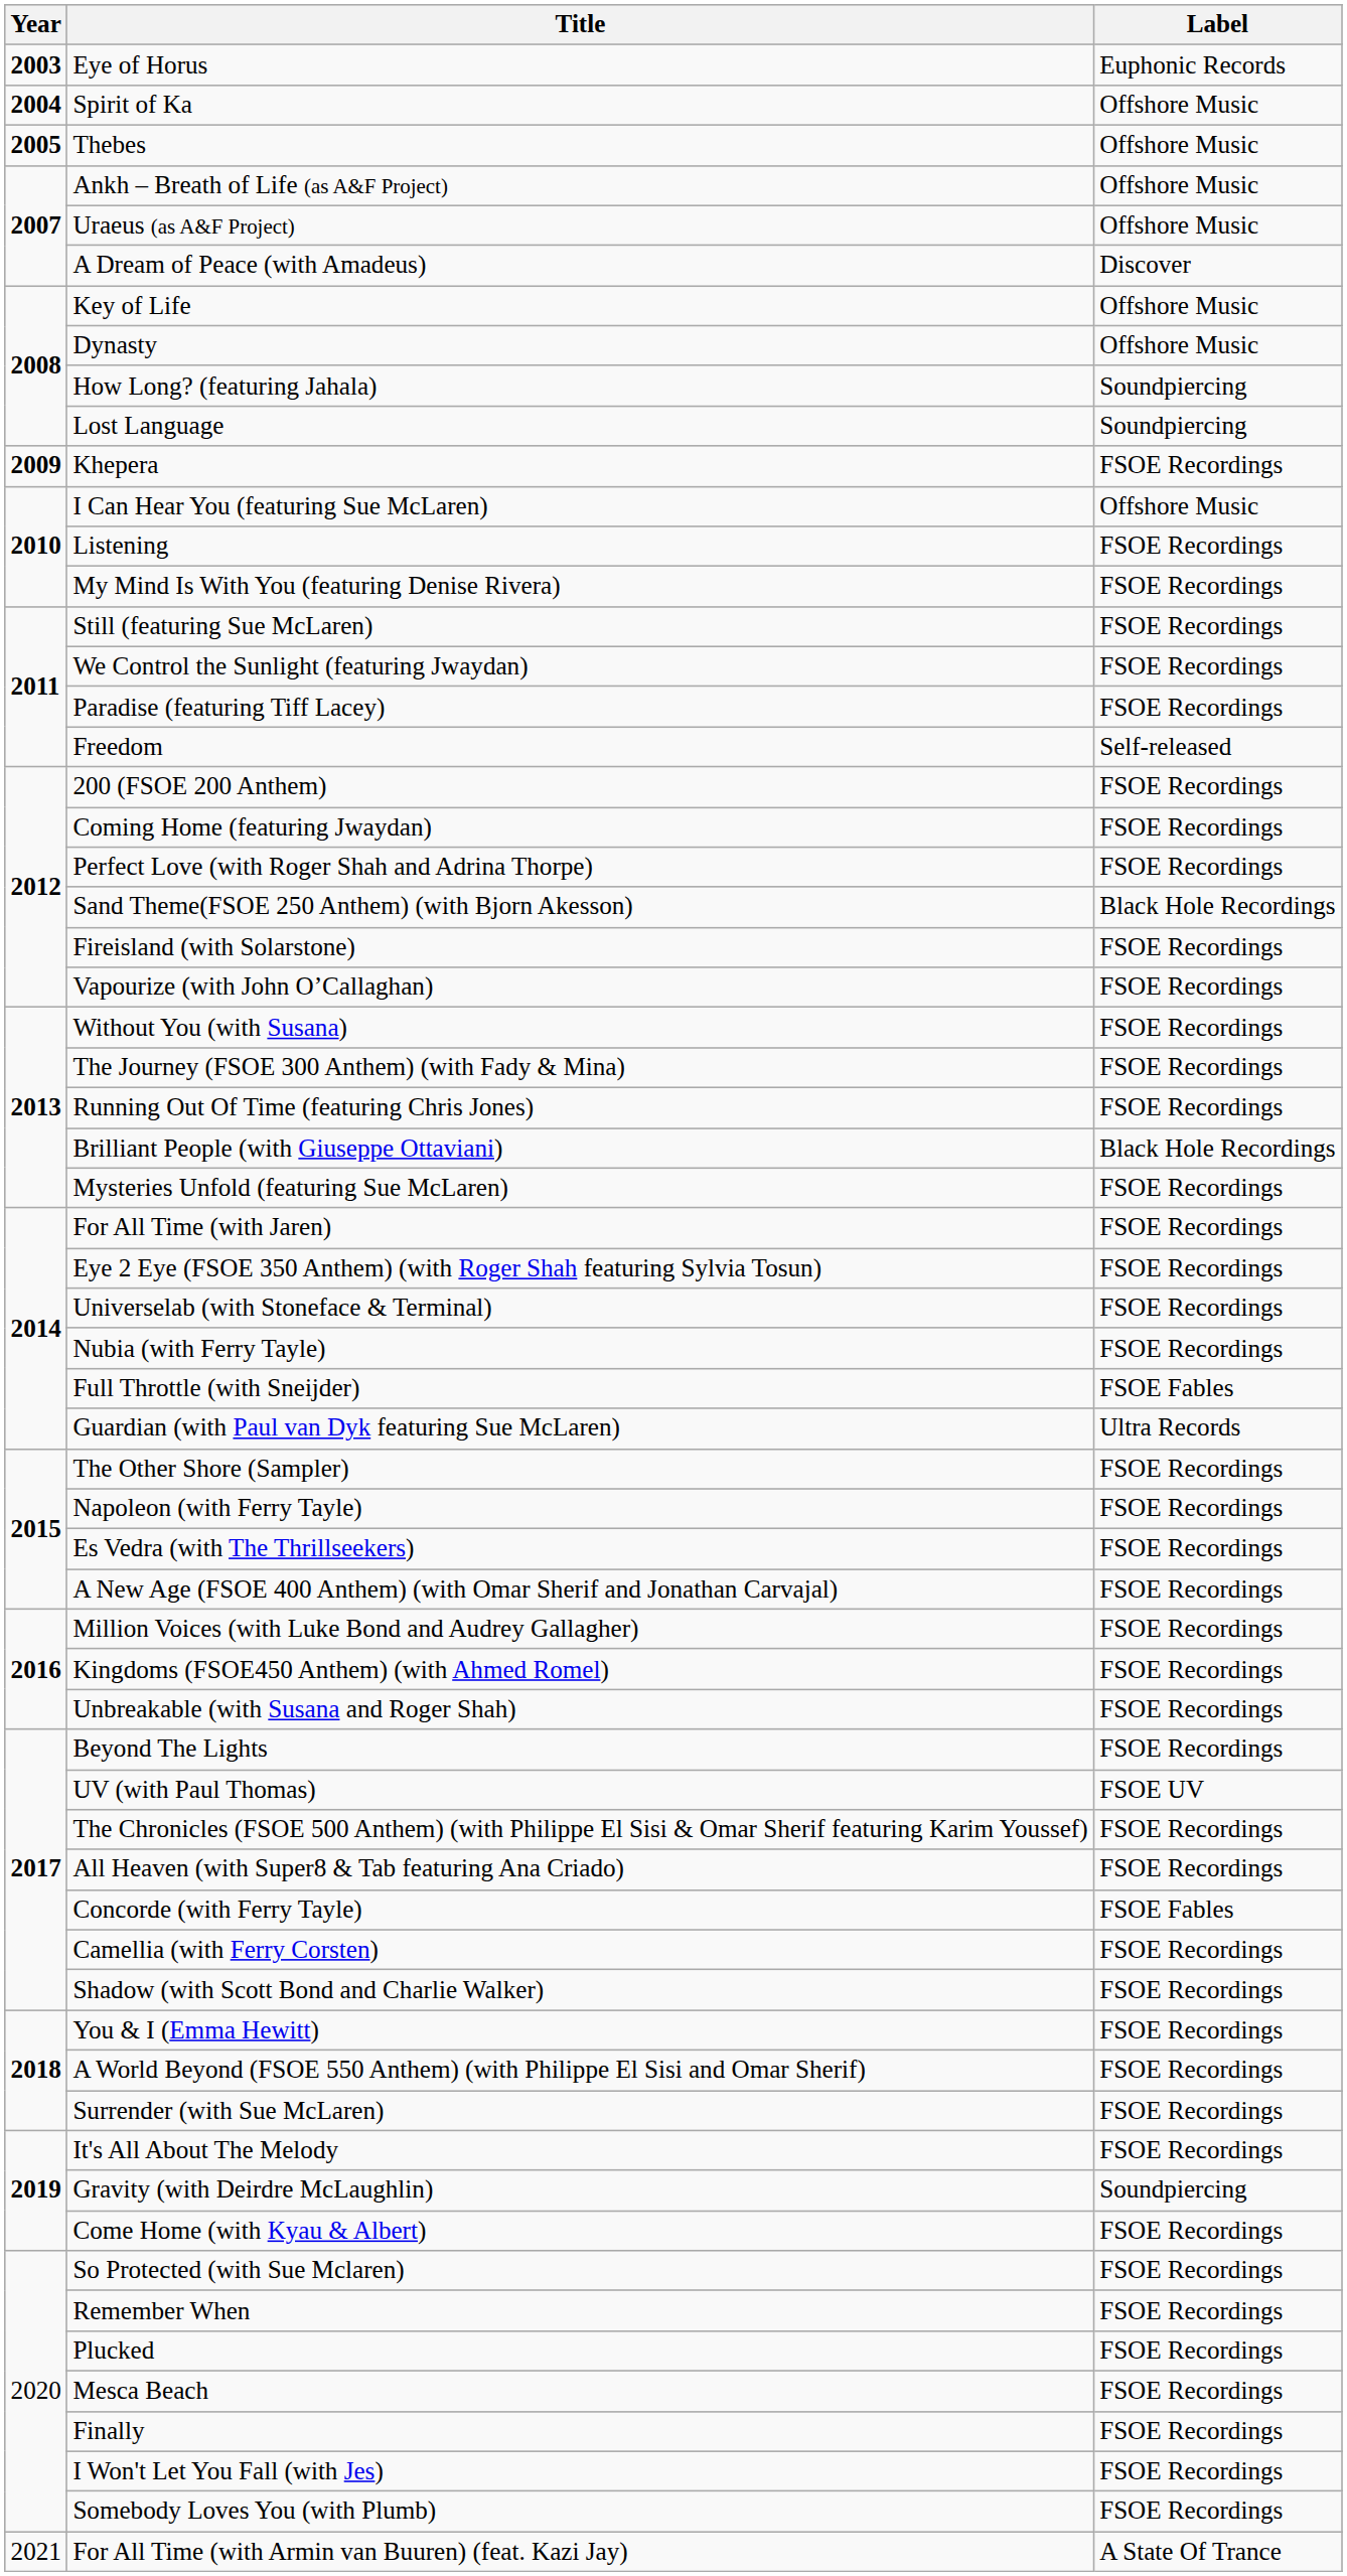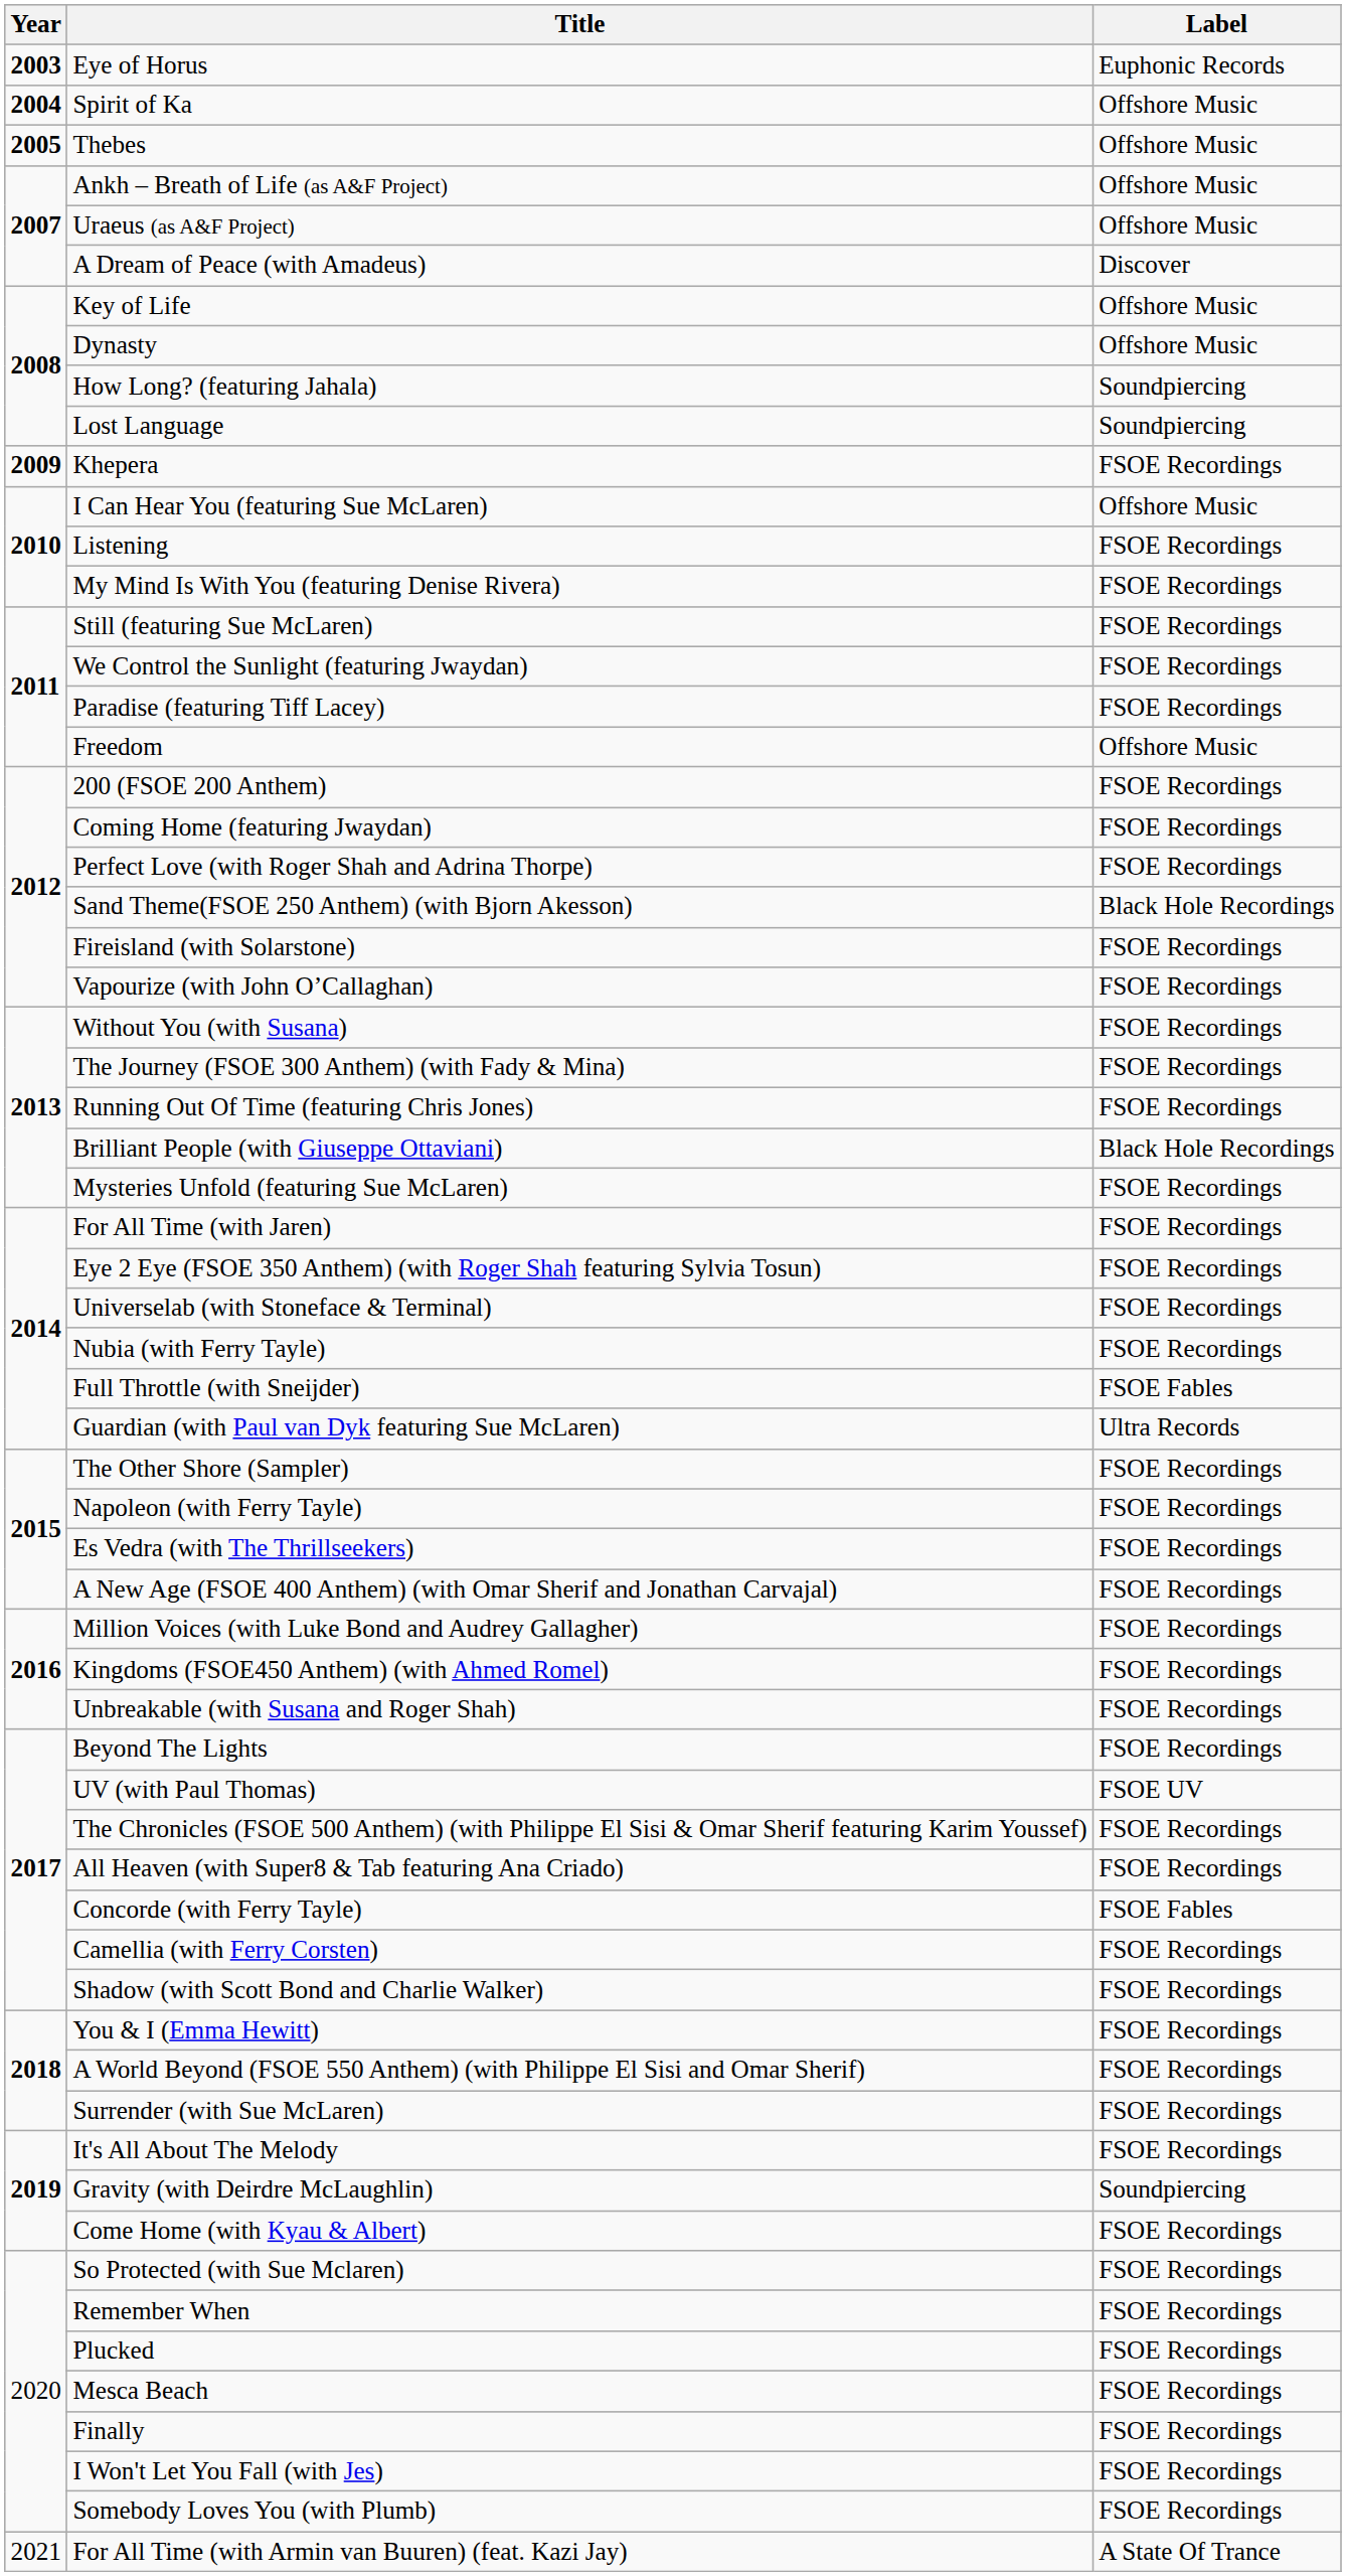Freedom | Label: Self-released -> Offshore Music
